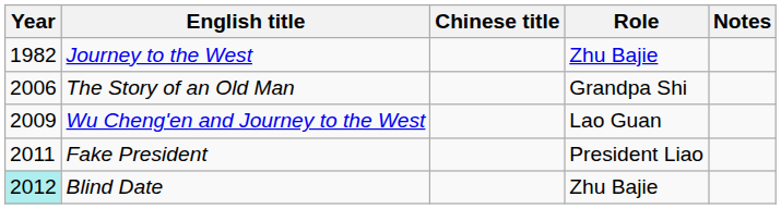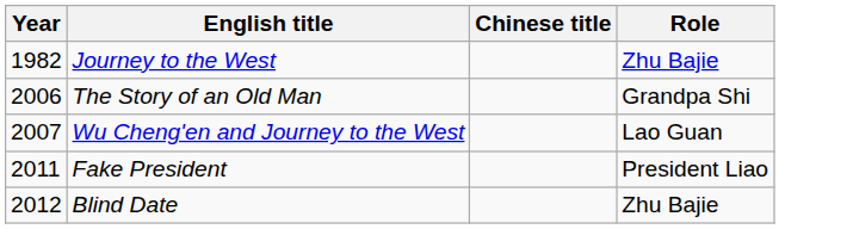- column: Notes
Wu Cheng'en and Journey to the West | Year: 2009 -> 2007
Blind Date | Year: paleturquoise background -> no background
